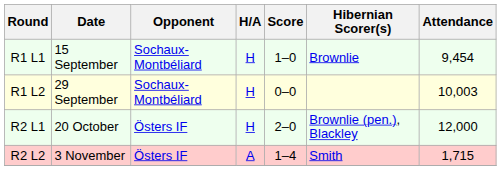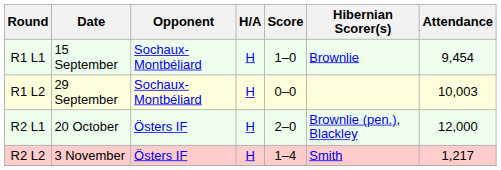R2 L2 | H/A: A -> H
R2 L2 | Attendance: 1,715 -> 1,217
